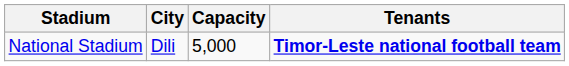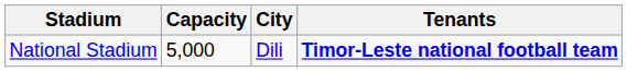columns swapped: Capacity <-> City
